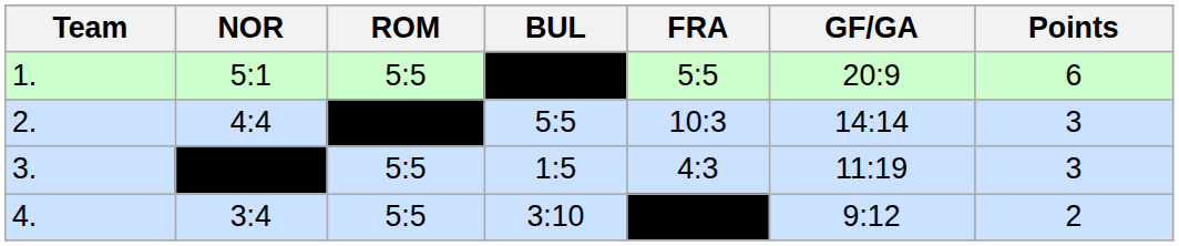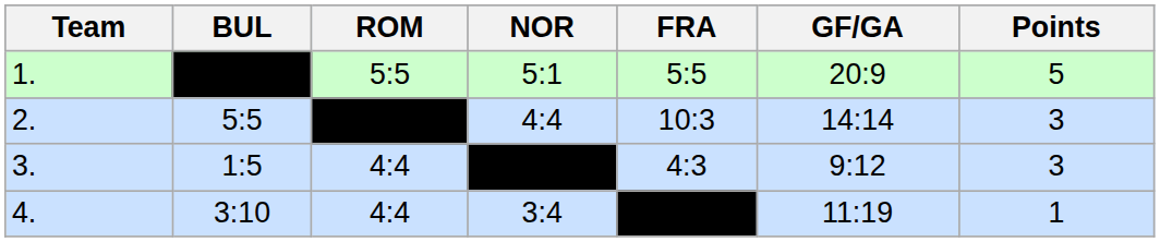columns swapped: BUL <-> NOR
1. | Points: 6 -> 5
3. | ROM: 5:5 -> 4:4
3. | GF/GA: 11:19 -> 9:12
4. | ROM: 5:5 -> 4:4
4. | GF/GA: 9:12 -> 11:19
4. | Points: 2 -> 1
